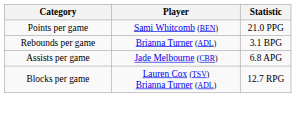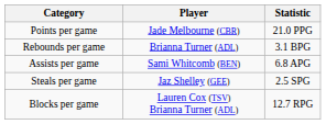Points per game | Player: Sami Whitcomb (BEN) -> Jade Melbourne (CBR)
Assists per game | Player: Jade Melbourne (CBR) -> Sami Whitcomb (BEN)
+ row: Steals per game | Jaz Shelley (GEE) | 2.5 SPG
